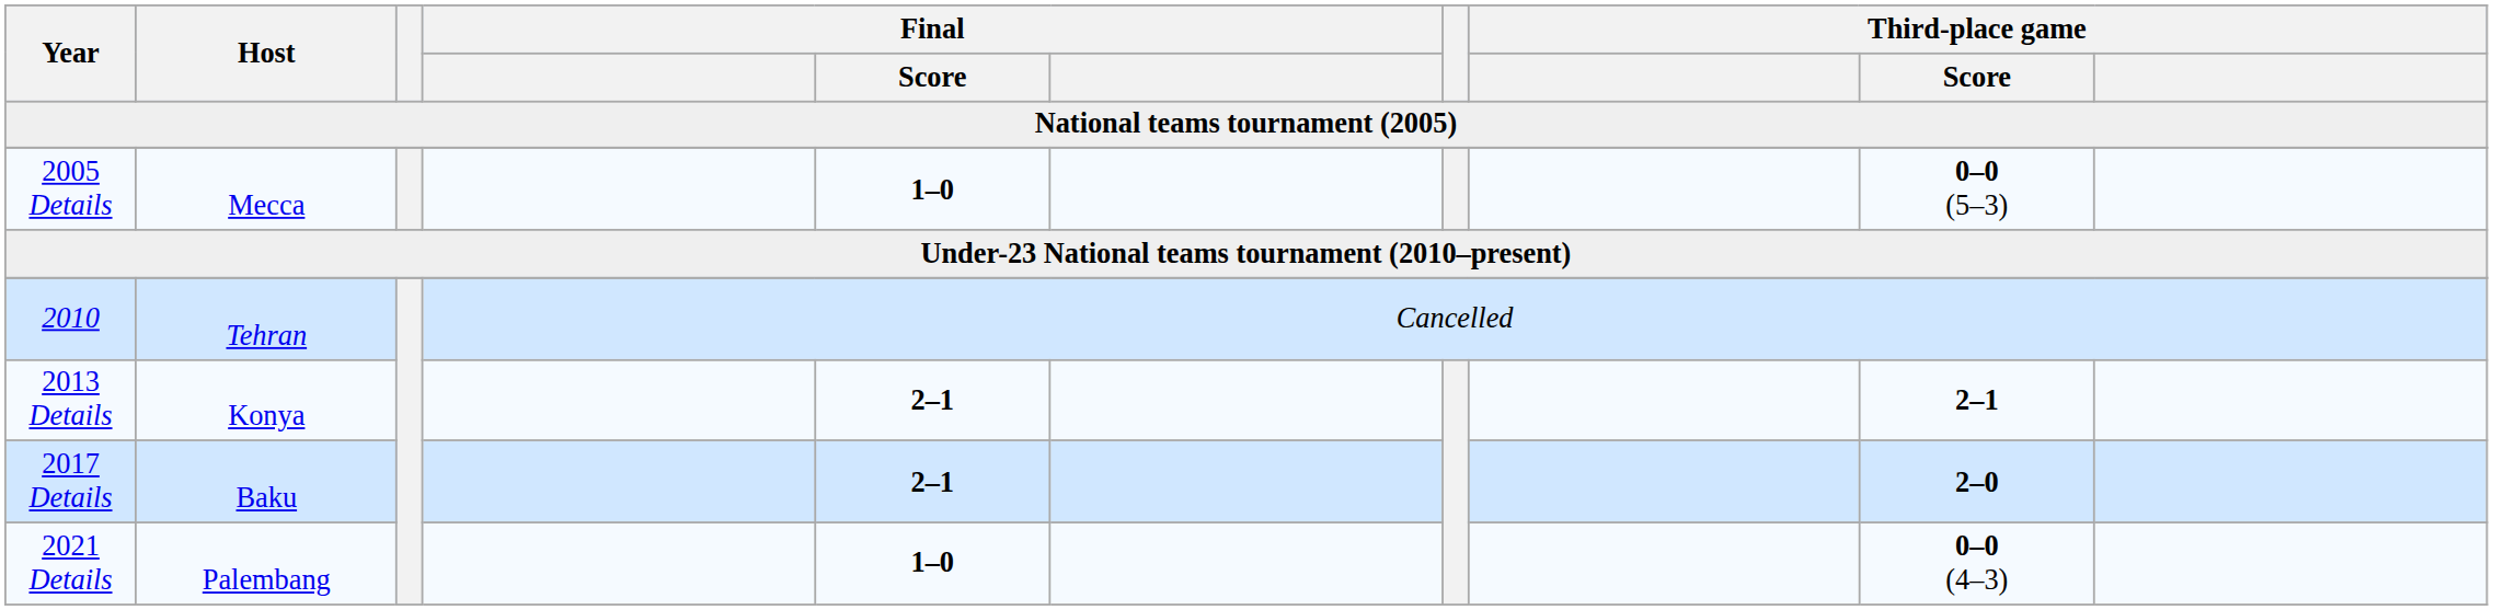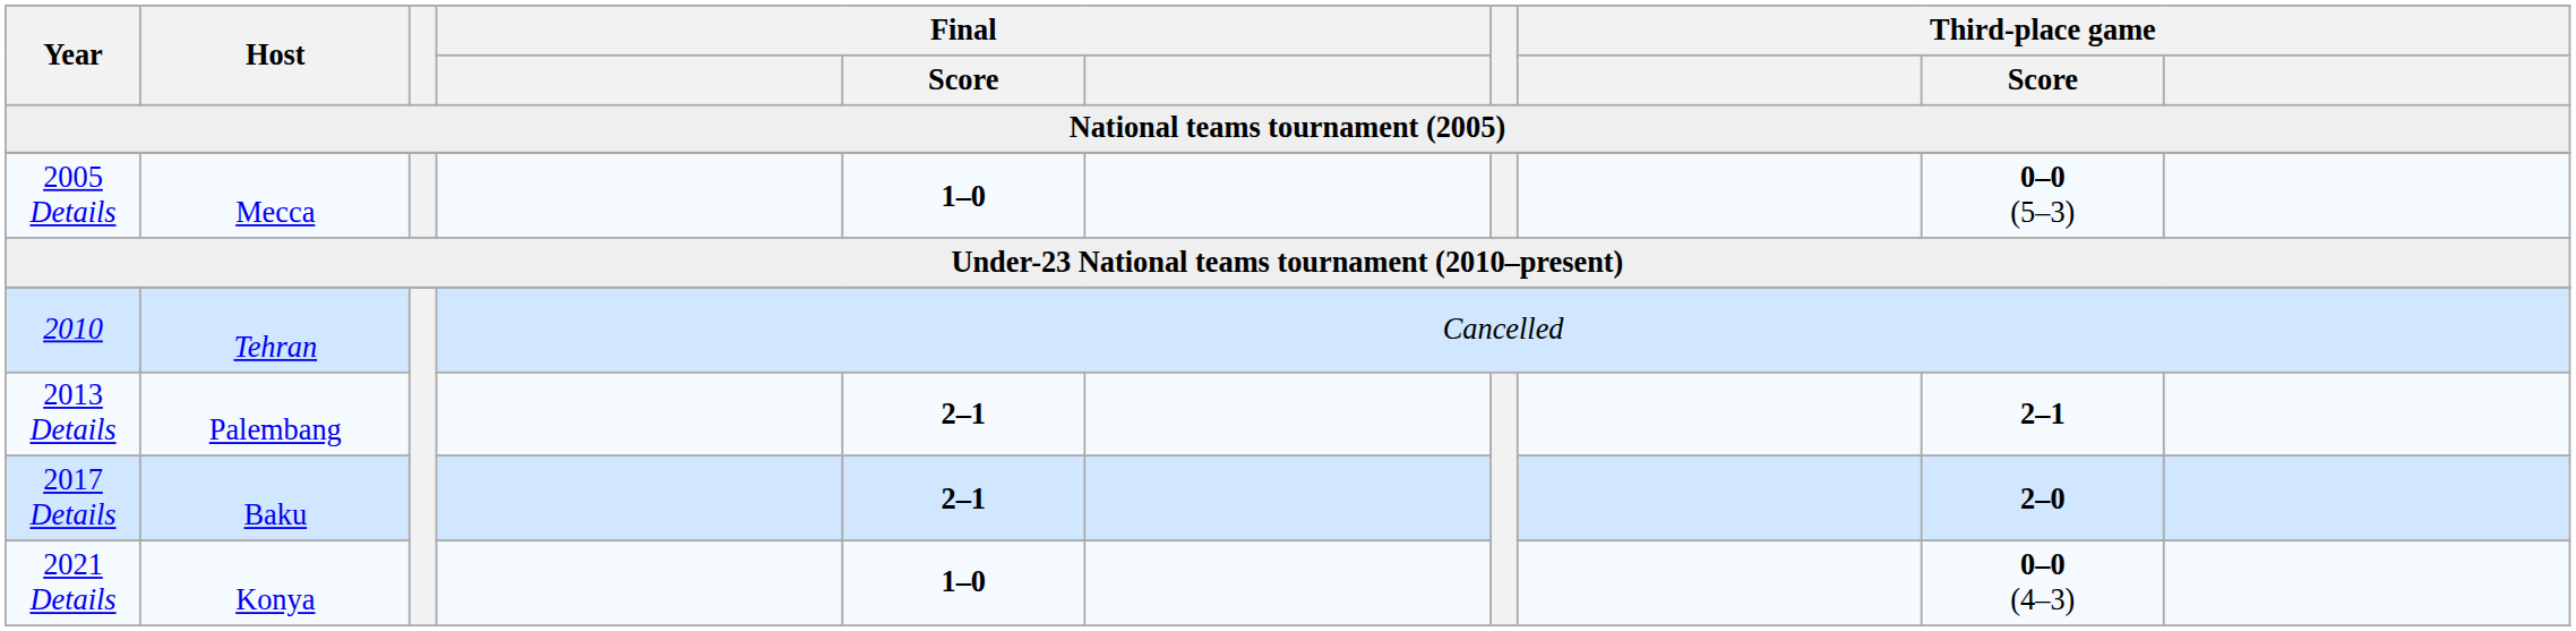2013 Details | Host: Konya -> Palembang
2021 Details | Host: Palembang -> Konya
